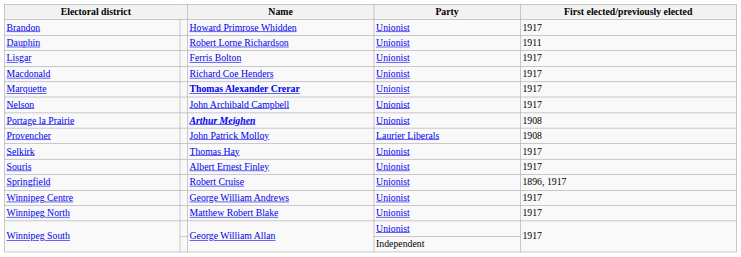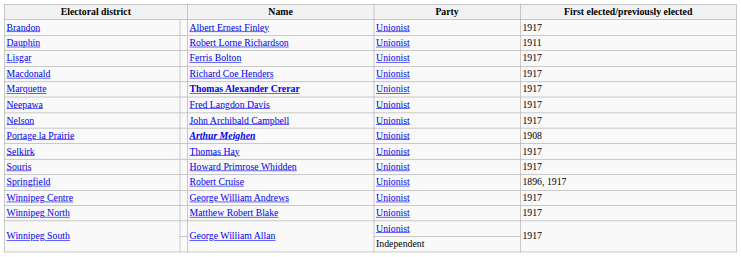Brandon | Name: Howard Primrose Whidden -> Albert Ernest Finley
+ row: Neepawa | Fred Langdon Davis | Unionist | 1917
- row: Provencher | John Patrick Molloy | Laurier Liberals | 1908
Souris | Name: Albert Ernest Finley -> Howard Primrose Whidden
